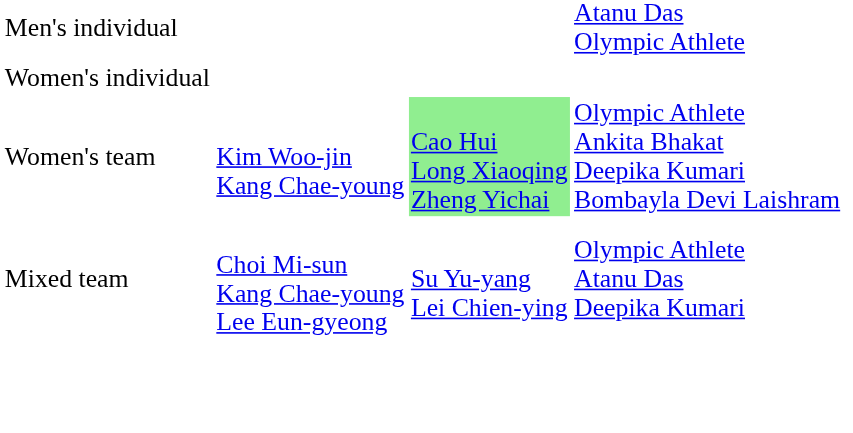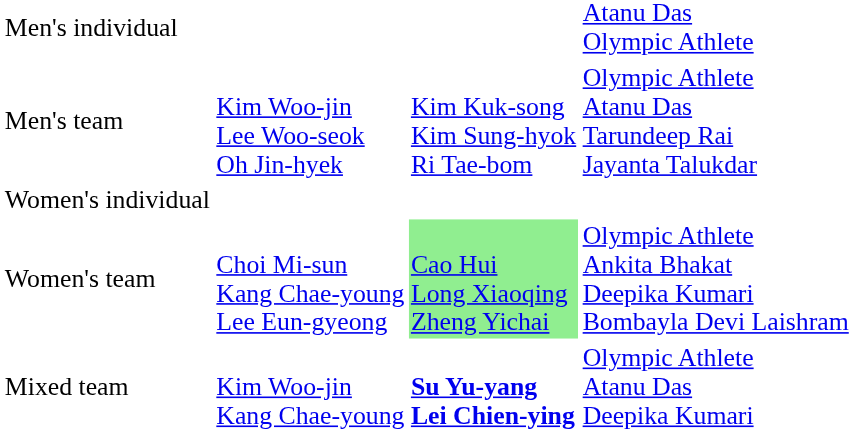+ row: Men's team | Kim Woo-jin Lee Woo-seok Oh Jin-hyek | Kim Kuk-song Kim Sung-hyok Ri Tae-bom | Olympic Athlete Atanu Das Tarundeep Rai Jayanta Talukdar
Women's team | column 2: Kim Woo-jin Kang Chae-young -> Choi Mi-sun Kang Chae-young Lee Eun-gyeong
Mixed team | column 2: Choi Mi-sun Kang Chae-young Lee Eun-gyeong -> Kim Woo-jin Kang Chae-young
Mixed team | column 3: normal -> bold
